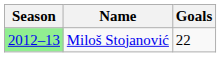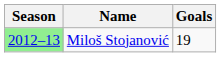Miloš Stojanović | Goals: 22 -> 19
